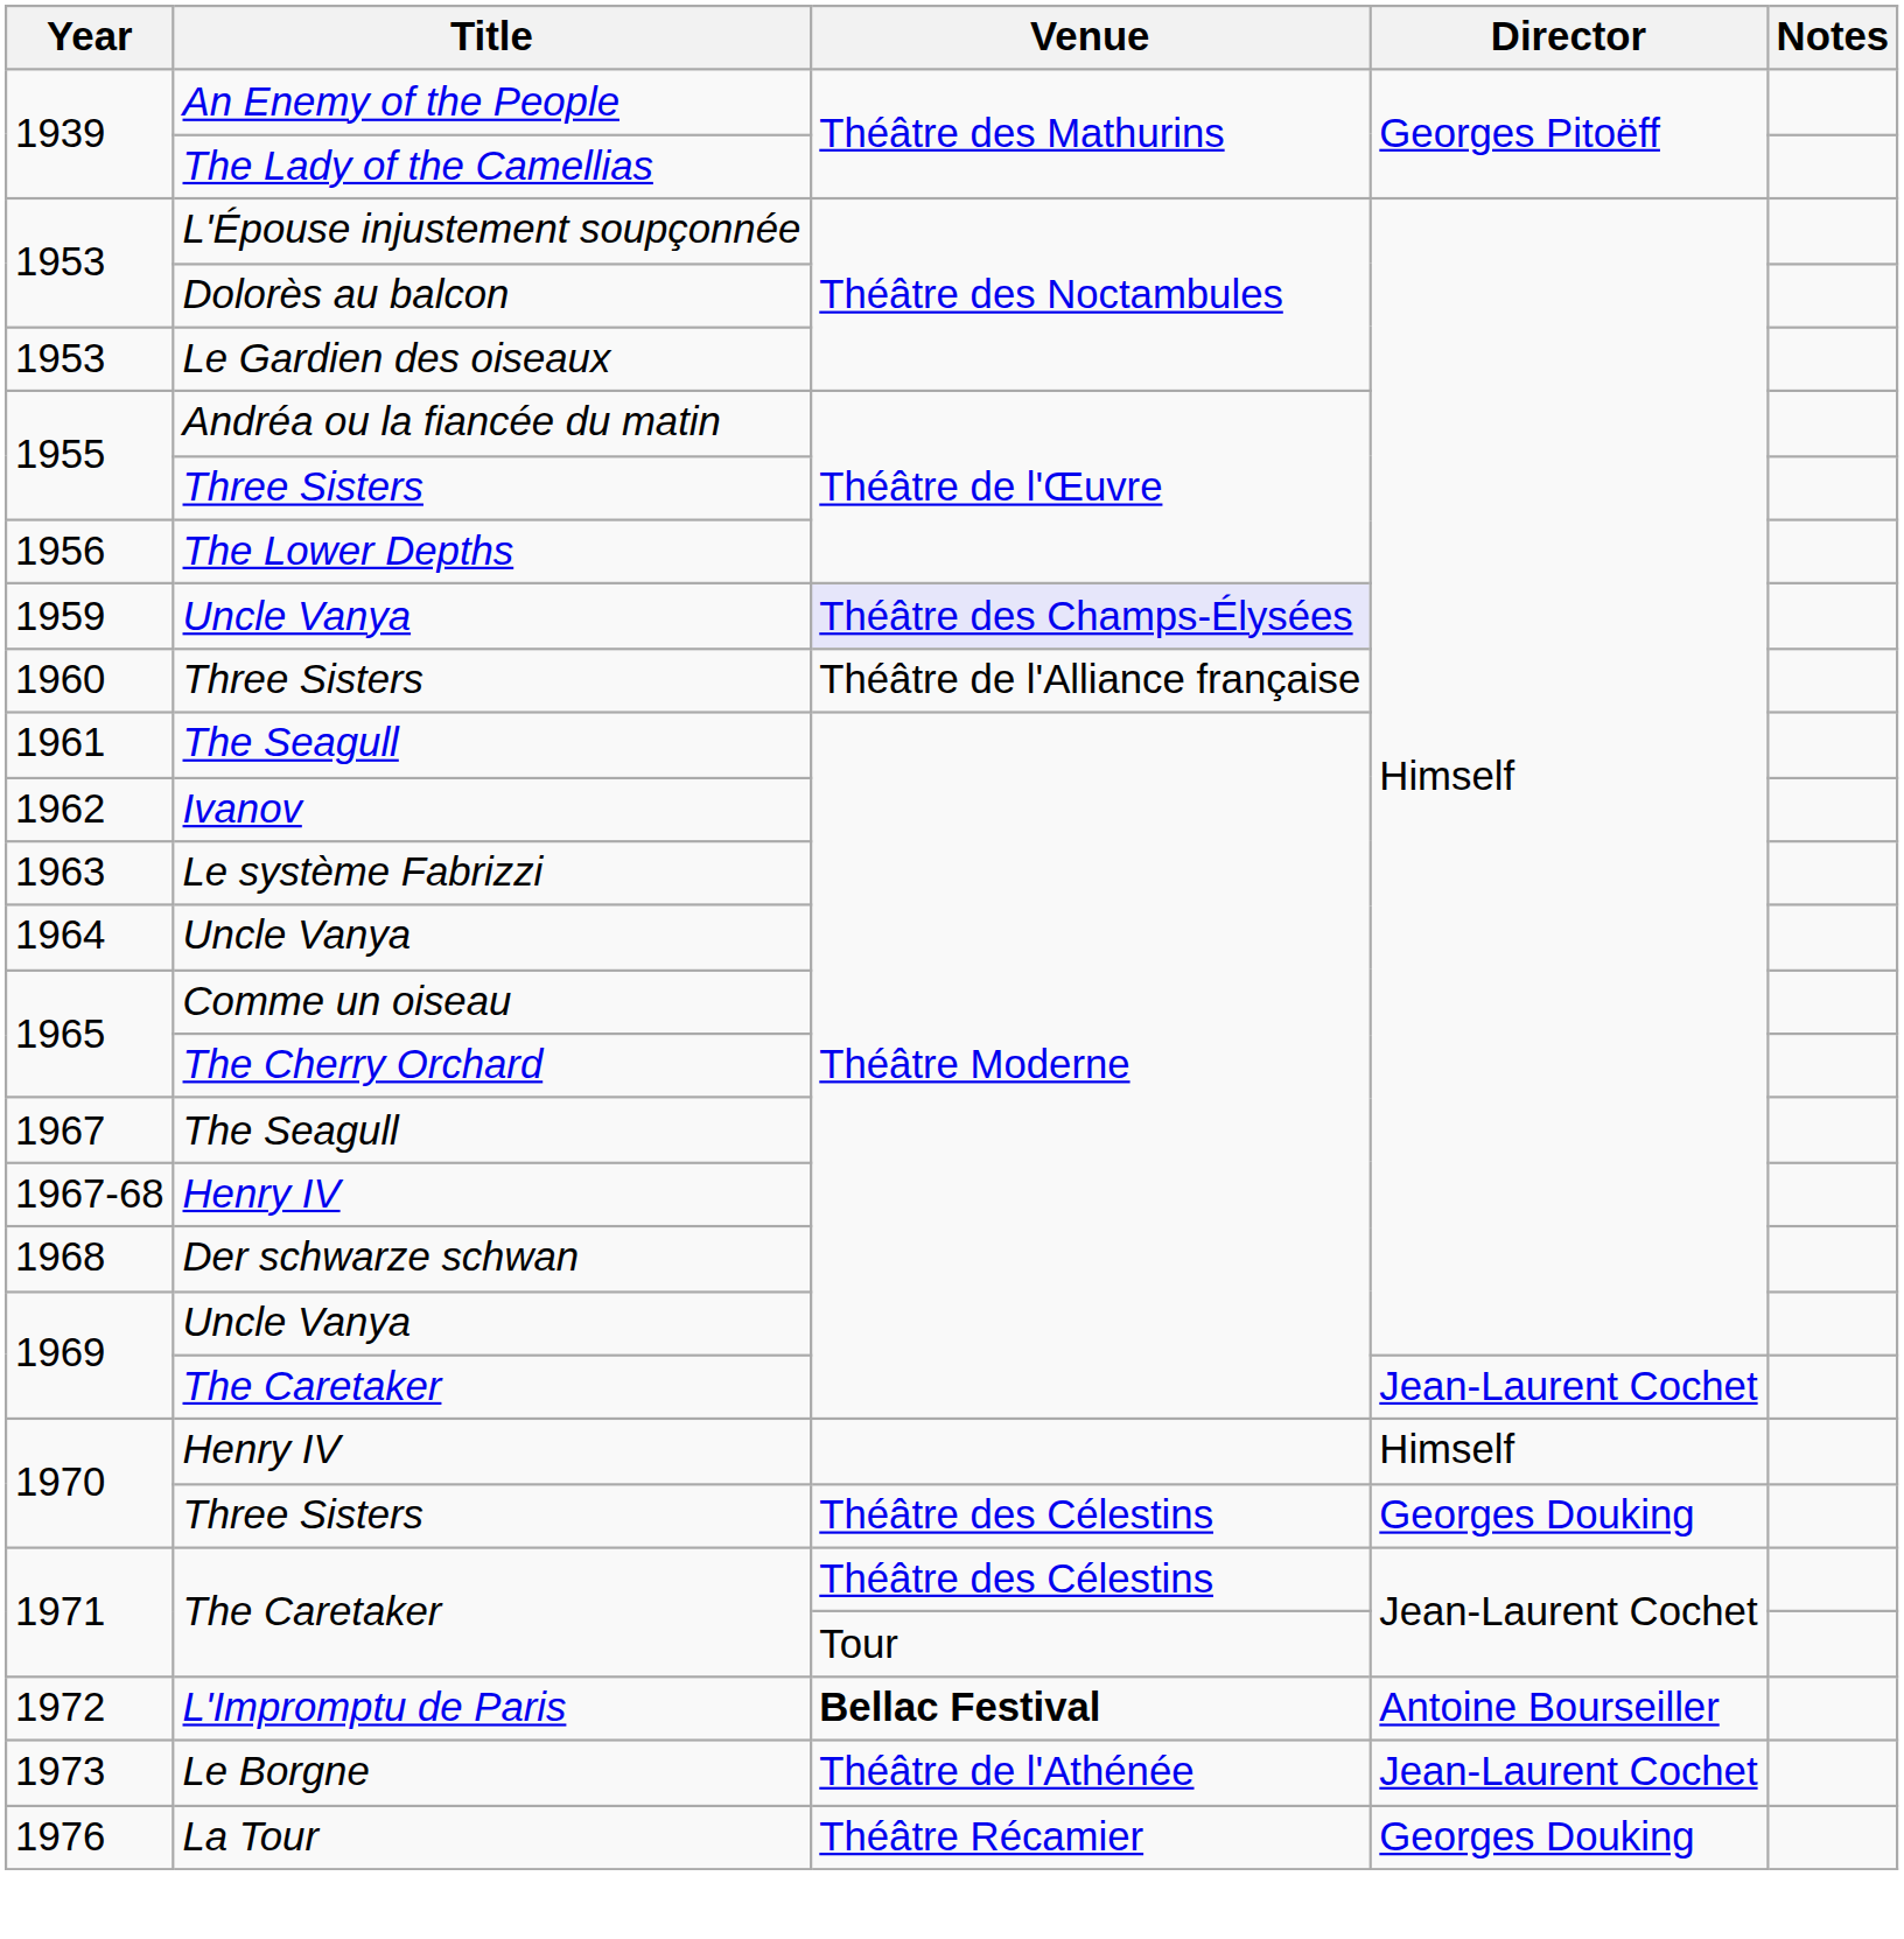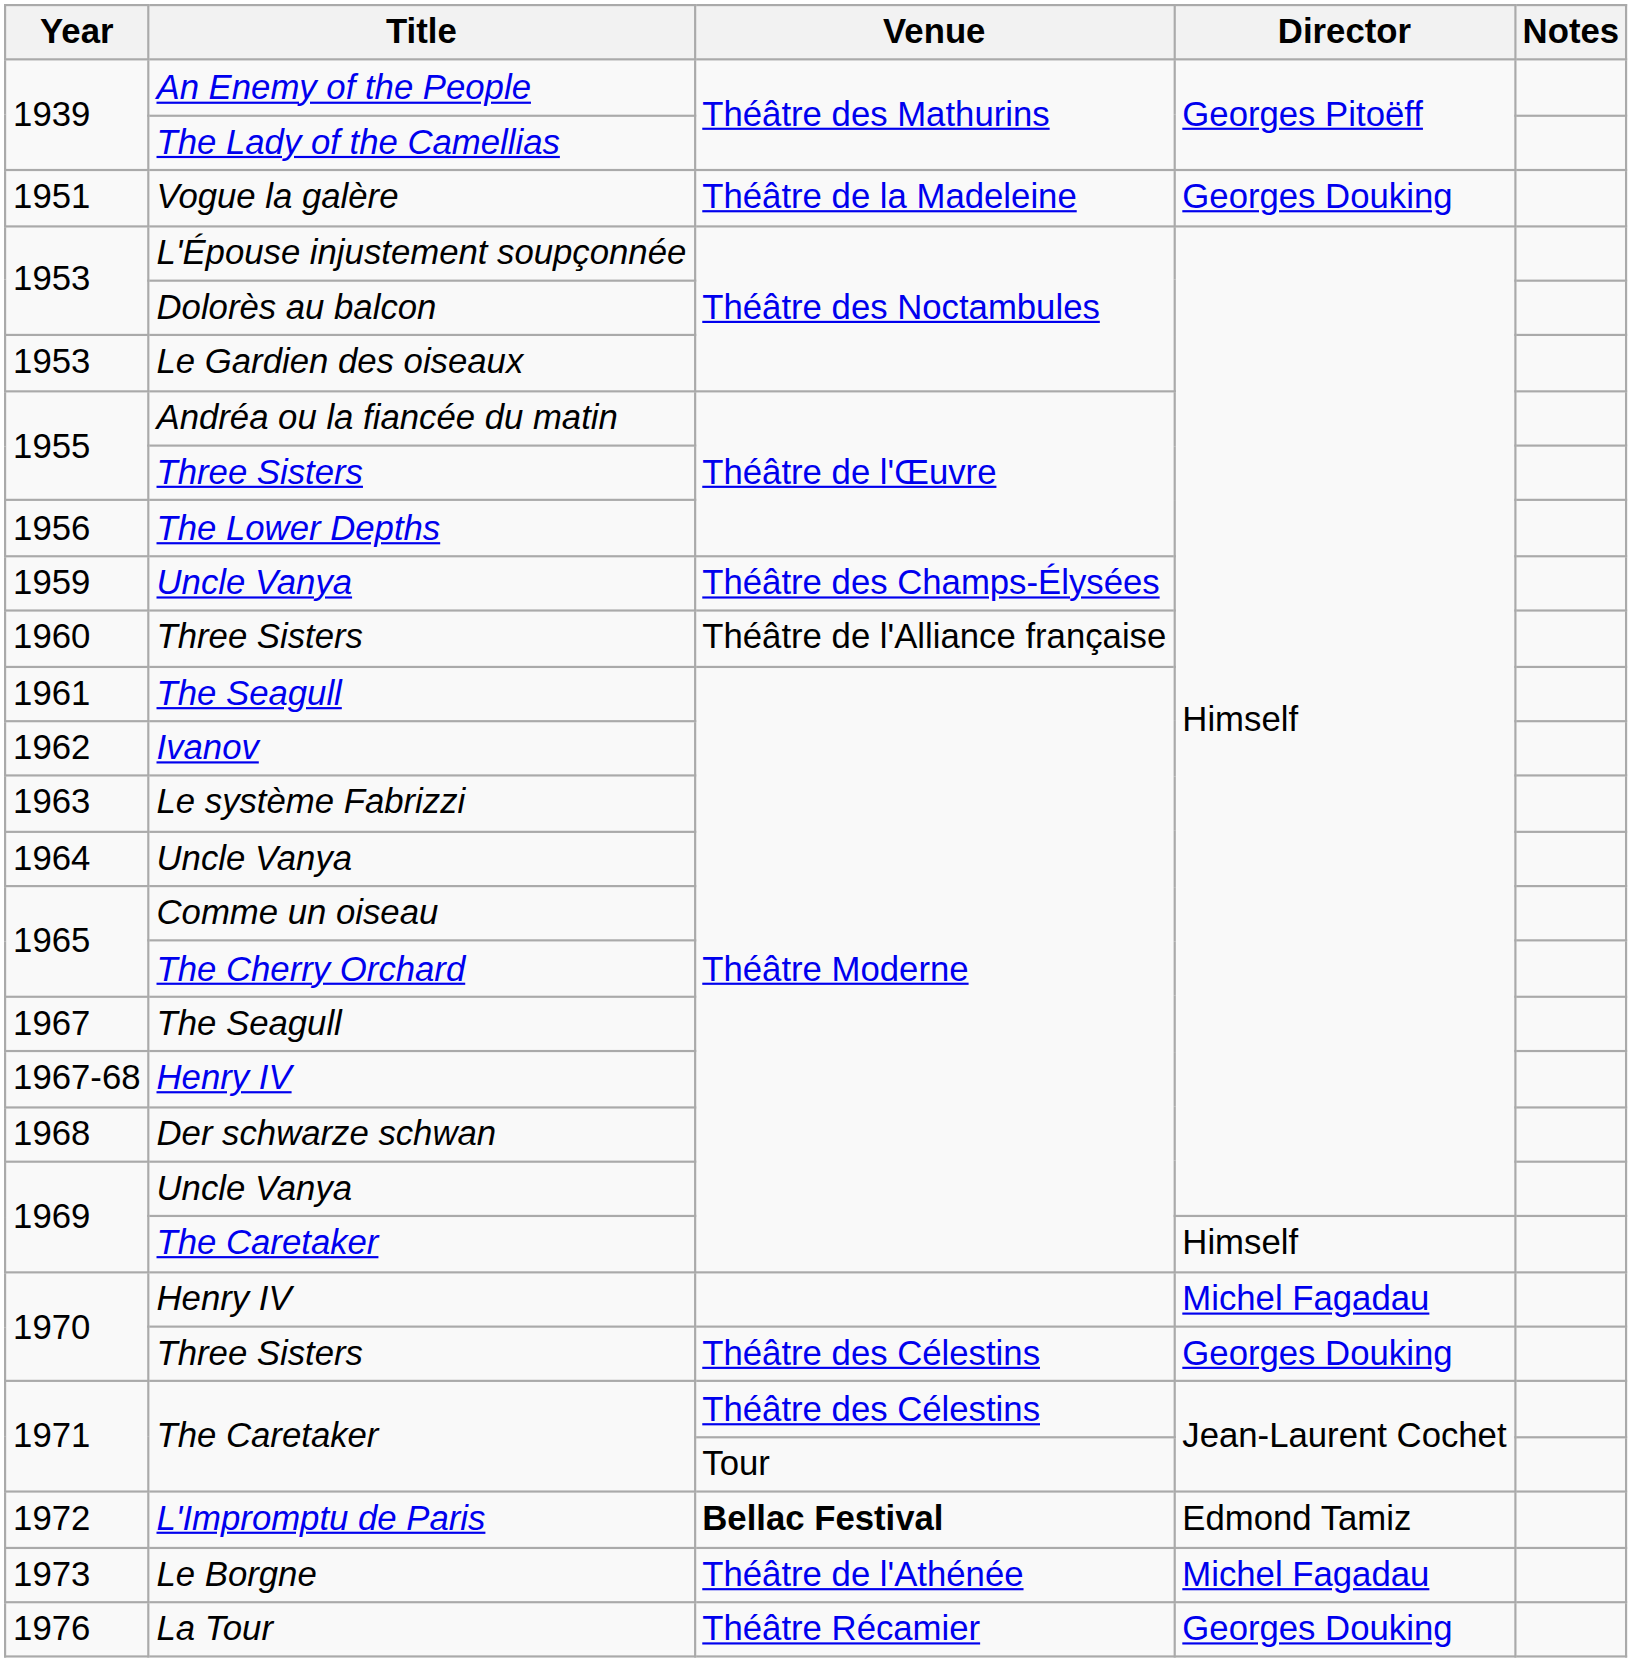+ row: 1951 | Vogue la galère | Théâtre de la Madeleine | Georges Douking
1959 | Venue: lavender background -> no background
1969 / The Caretaker | Director: Jean-Laurent Cochet -> Himself
1970 / Henry IV | Director: Himself -> Michel Fagadau
1972 | Director: Antoine Bourseiller -> Edmond Tamiz
1973 | Director: Jean-Laurent Cochet -> Michel Fagadau
